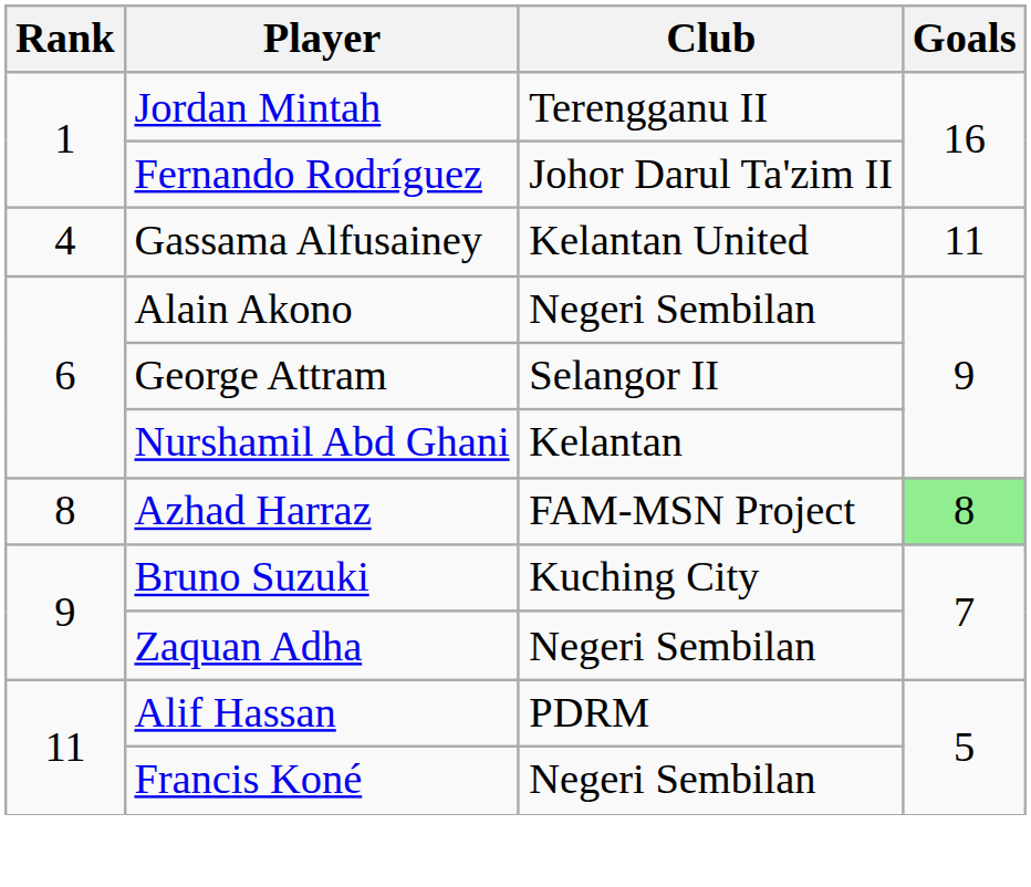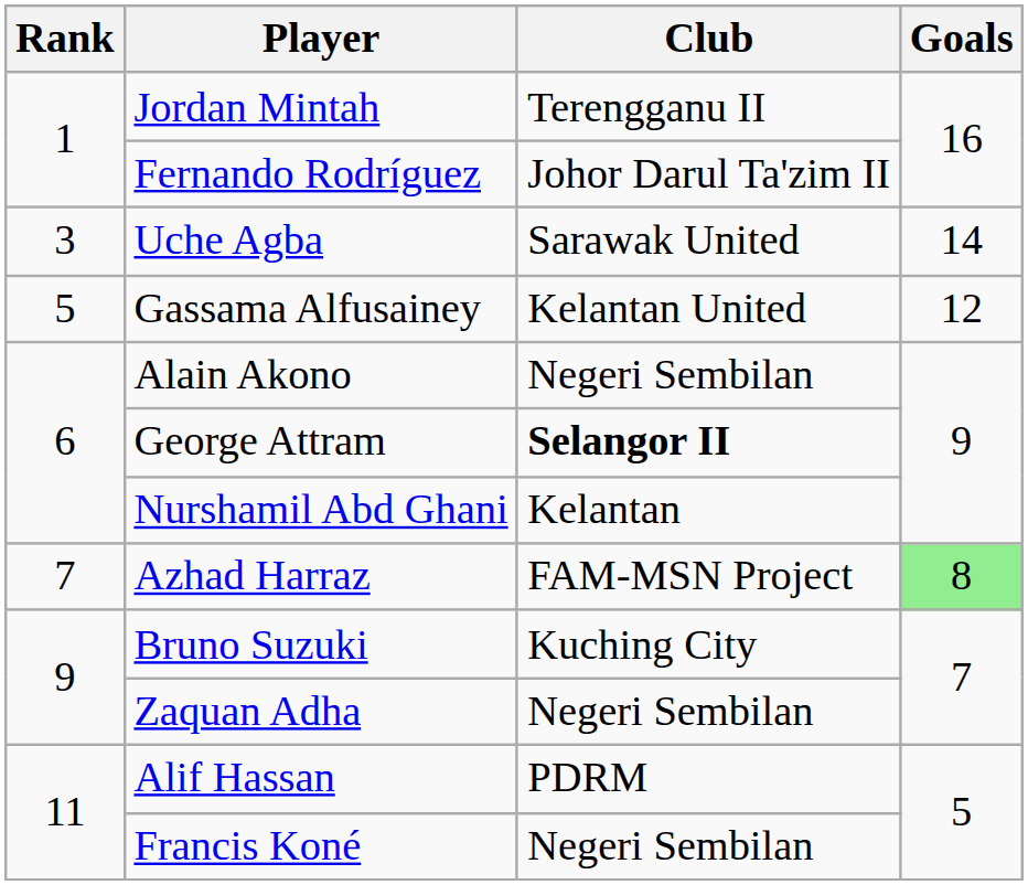+ row: 3 | Uche Agba | Sarawak United | 14
Gassama Alfusainey | Rank: 4 -> 5
Gassama Alfusainey | Goals: 11 -> 12
George Attram | Club: normal -> bold
Azhad Harraz | Rank: 8 -> 7
